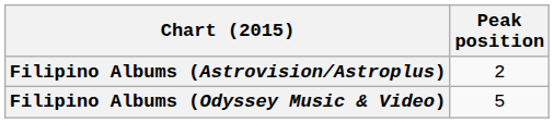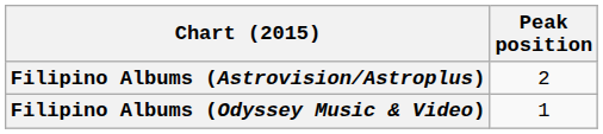Filipino Albums (Odyssey Music & Video) | Peak position: 5 -> 1
